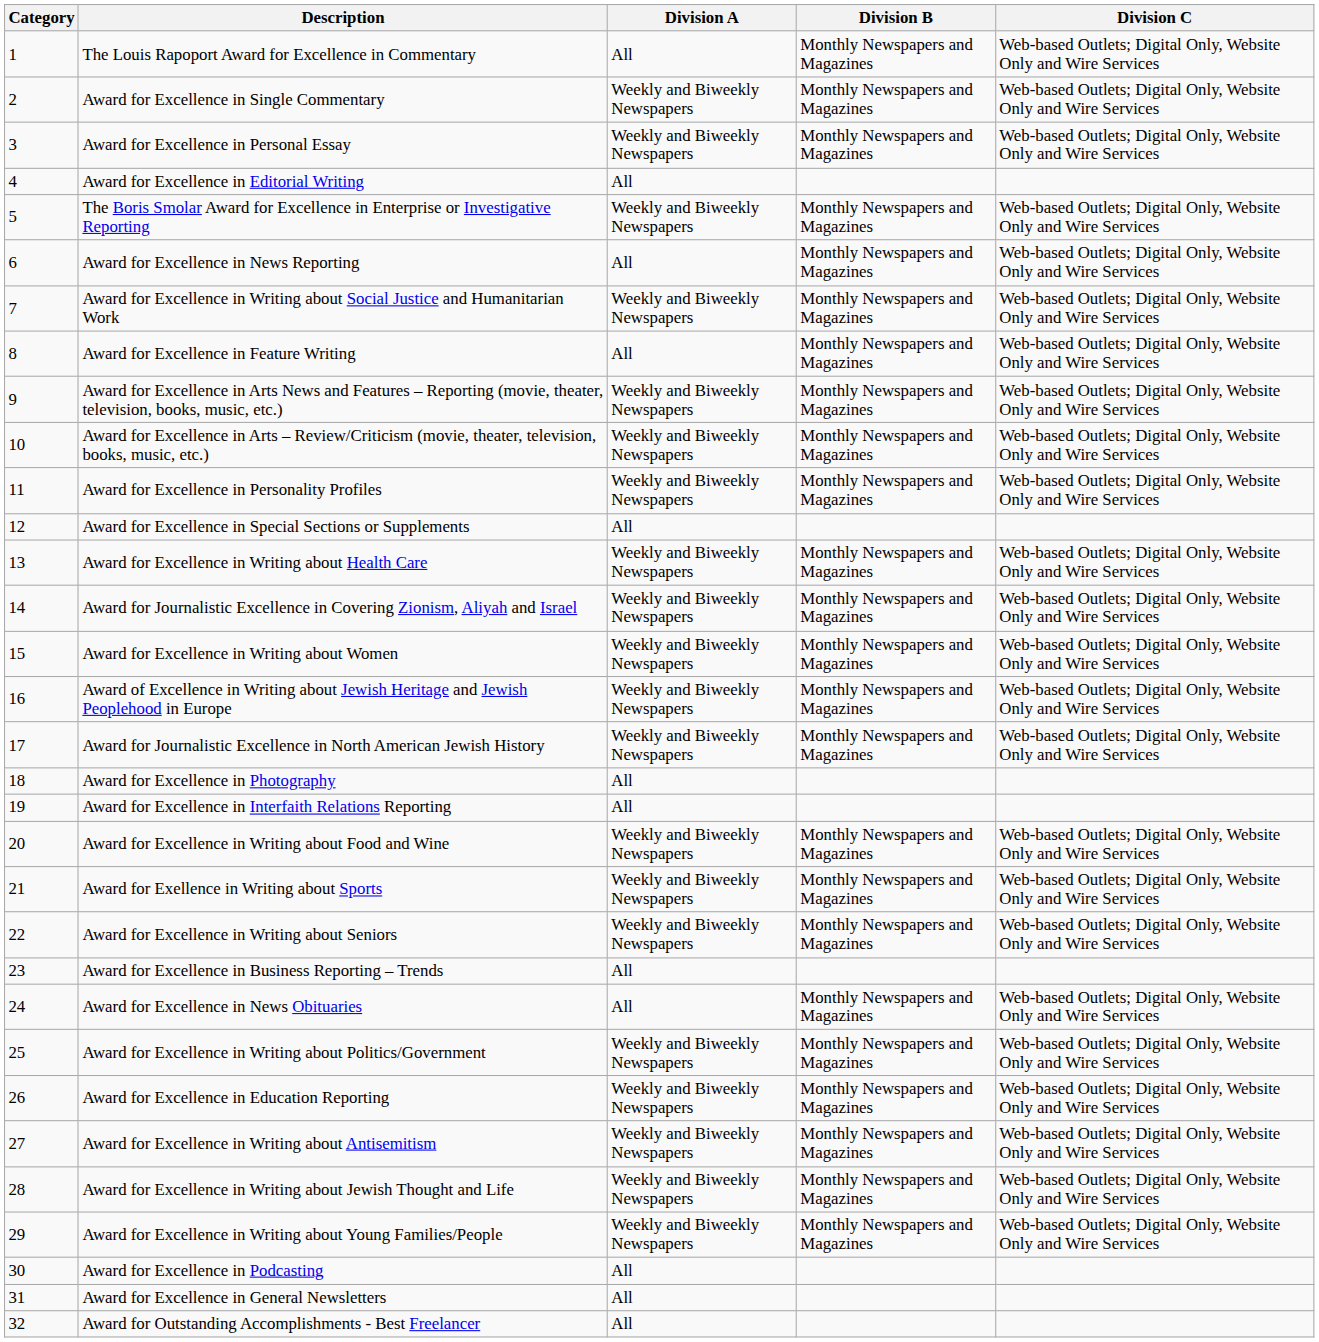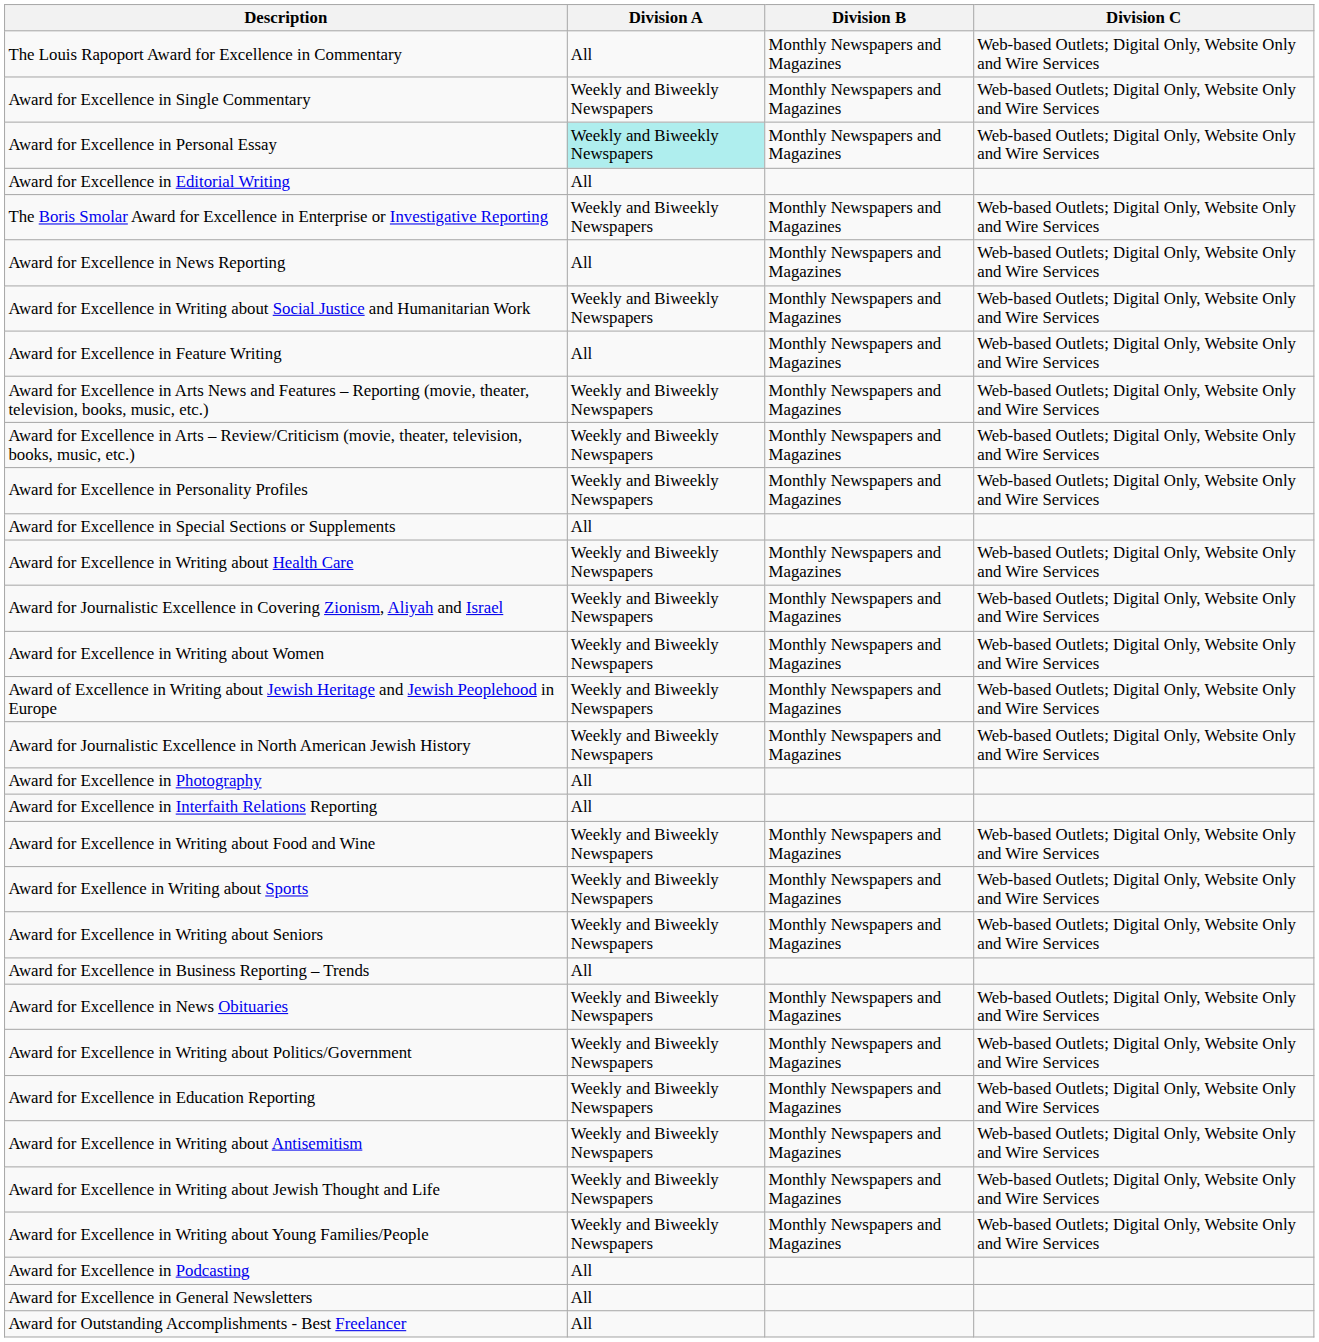- column: Category | 1 | 2 | 3 | 4 | 5 | 6 | 7 | 8 | 9 | 10 | 11 | 12 | 13 | 14 | 15 | 16 | 17 | 18 | 19 | 20 | 21 | 22 | 23 | 24 | 25 | 26 | 27 | 28 | 29 | 30 | 31 | 32
Award for Excellence in Personal Essay | Division A: no background -> paleturquoise background
Award for Excellence in News Obituaries | Division A: All -> Weekly and Biweekly Newspapers
